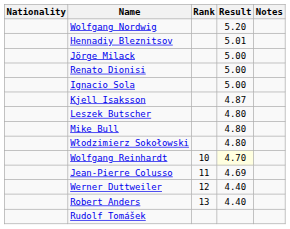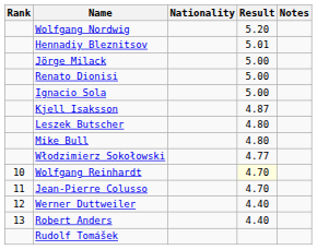columns swapped: Rank <-> Nationality
Włodzimierz Sokołowski | Result: 4.80 -> 4.77
Jean-Pierre Colusso | Result: 4.69 -> 4.70
